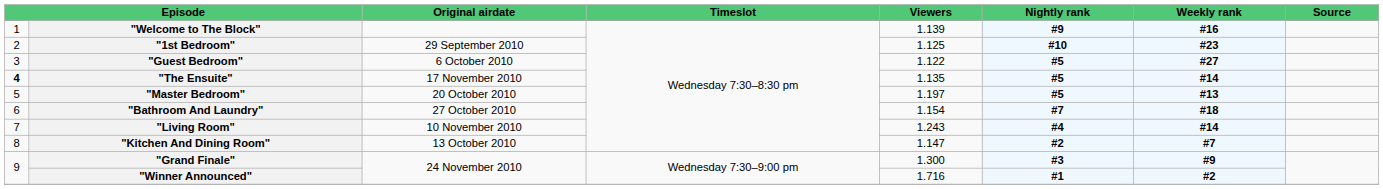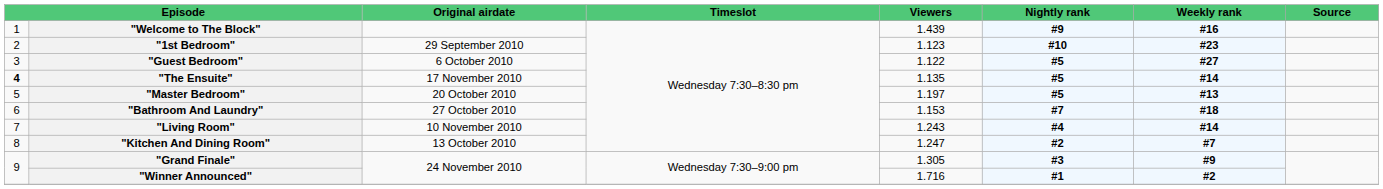"Welcome to The Block" | Viewers: 1.139 -> 1.439
"1st Bedroom" | Viewers: 1.125 -> 1.123
"Bathroom And Laundry" | Viewers: 1.154 -> 1.153
"Kitchen And Dining Room" | Viewers: 1.147 -> 1.247
"Grand Finale" | Viewers: 1.300 -> 1.305
